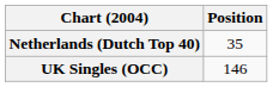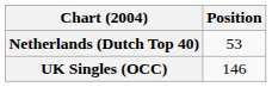Netherlands (Dutch Top 40) | Position: 35 -> 53
